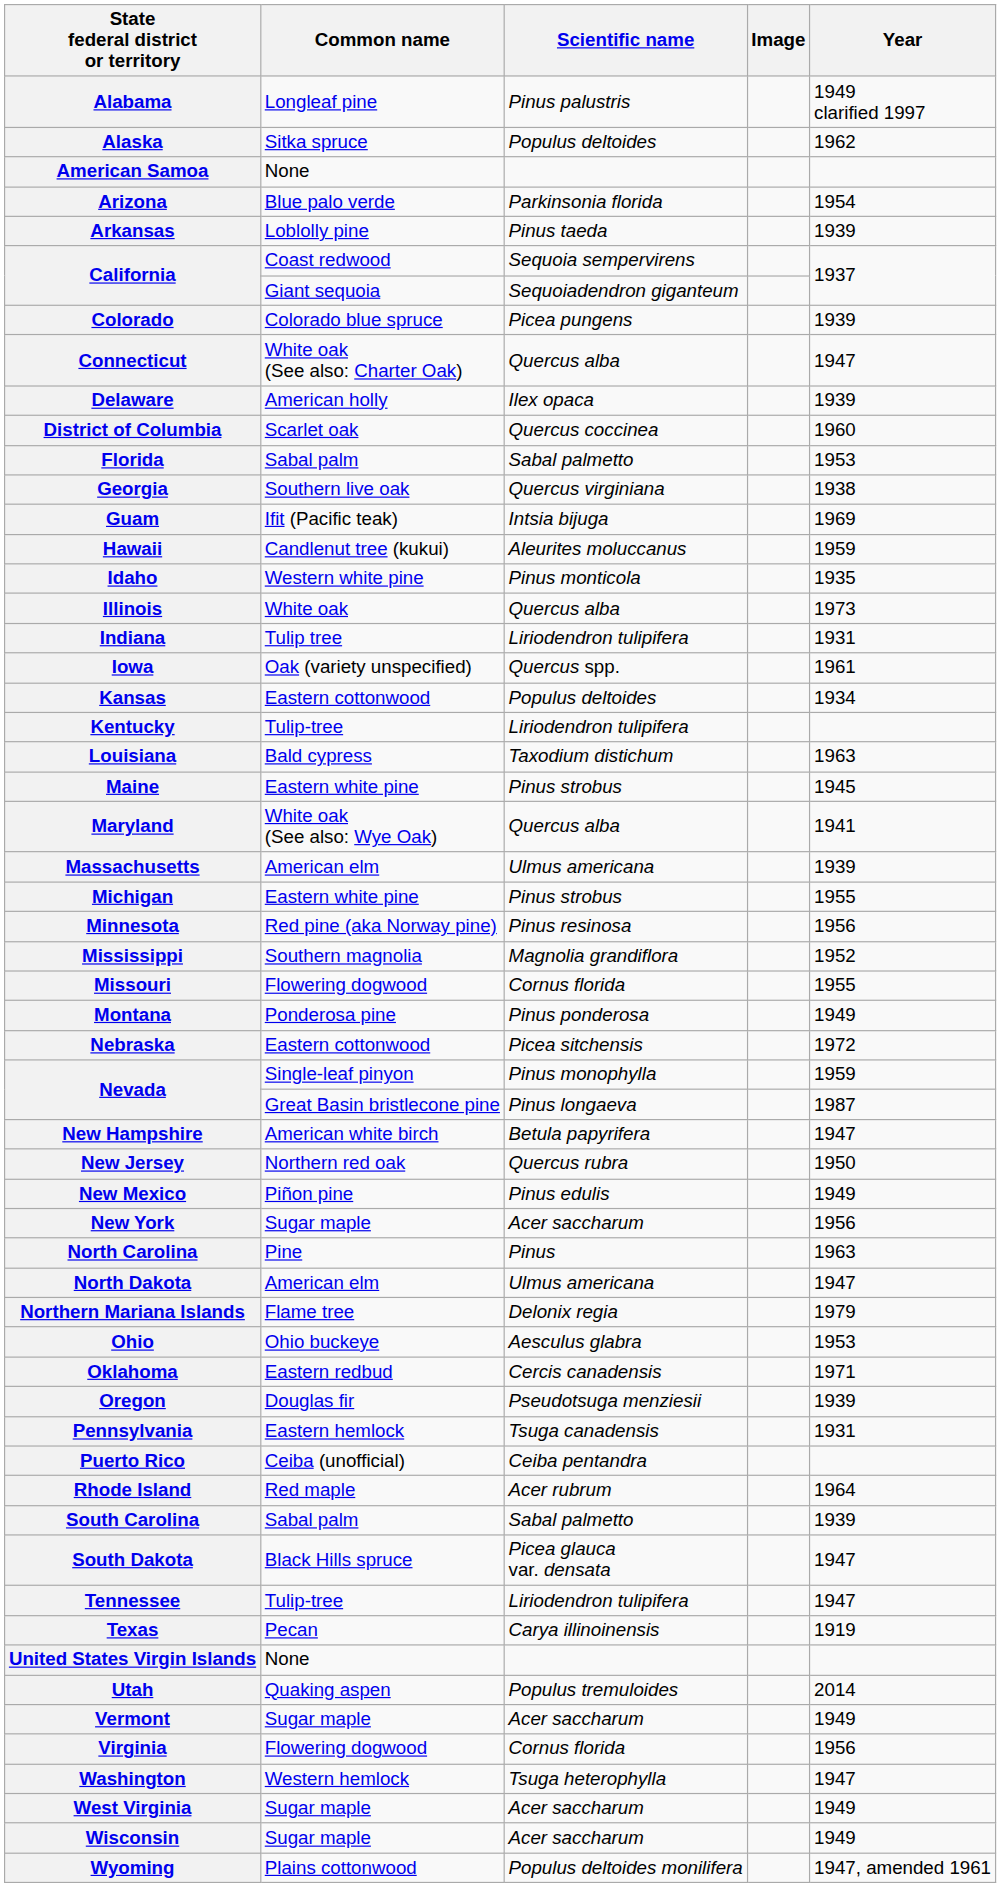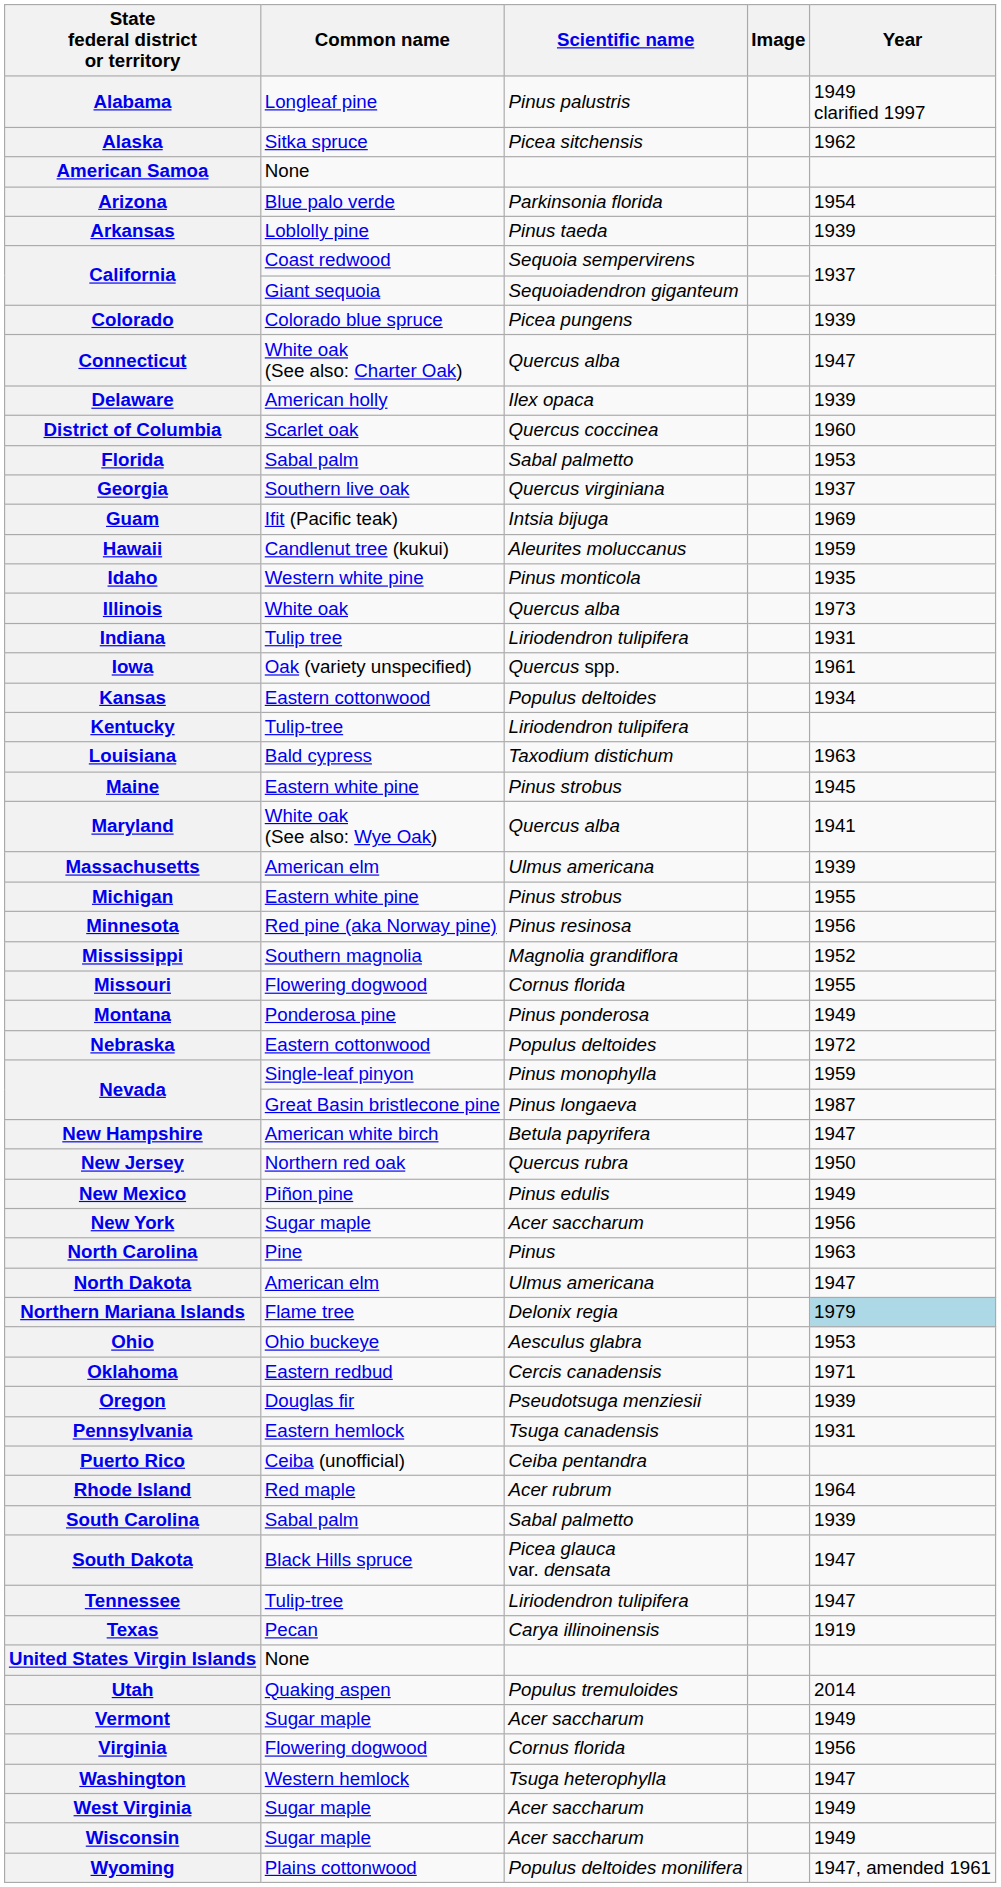Alaska | Scientific name: Populus deltoides -> Picea sitchensis
Georgia | Year: 1938 -> 1937
Nebraska | Scientific name: Picea sitchensis -> Populus deltoides
Northern Mariana Islands | Year: no background -> lightblue background
